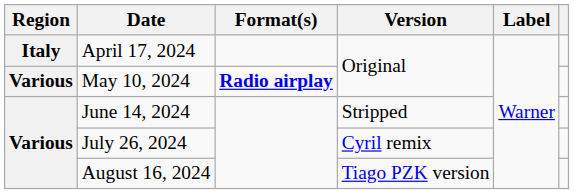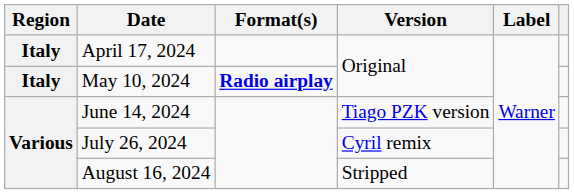May 10, 2024 | Region: Various -> Italy
June 14, 2024 | Version: Stripped -> Tiago PZK version
August 16, 2024 | Version: Tiago PZK version -> Stripped
